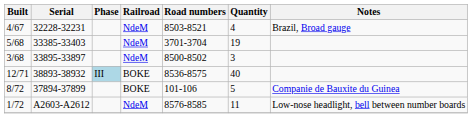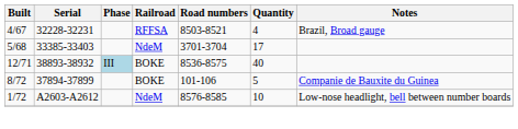4/67 | Railroad: NdeM -> RFFSA
5/68 | Quantity: 19 -> 17
- row: 3/68 | 33895-33897 | NdeM | 8500-8502 | 3
1/72 | Quantity: 11 -> 10
